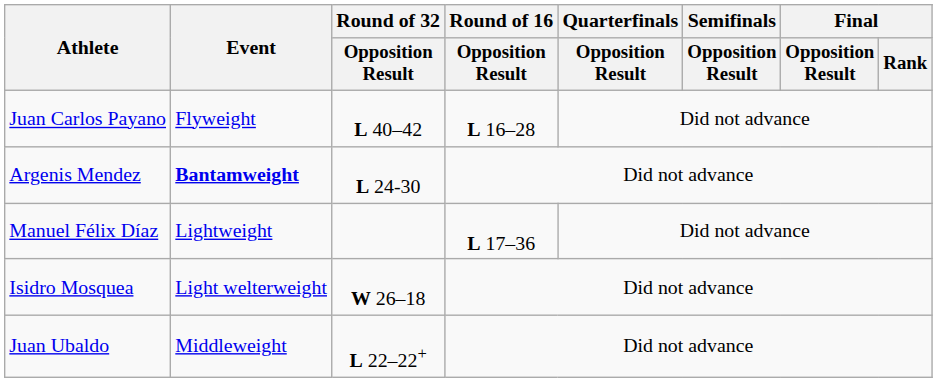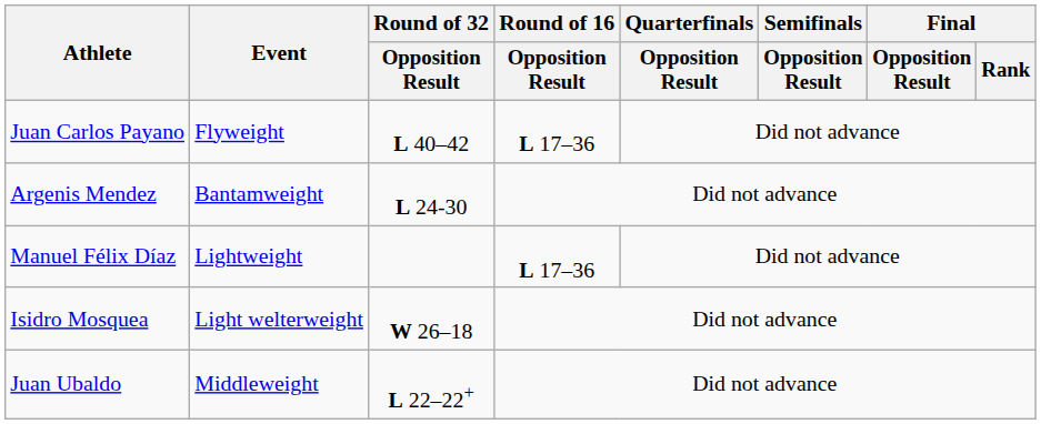Juan Carlos Payano | Round of 16 / Opposition Result: L 16–28 -> L 17–36
Argenis Mendez | Event: bold -> normal
